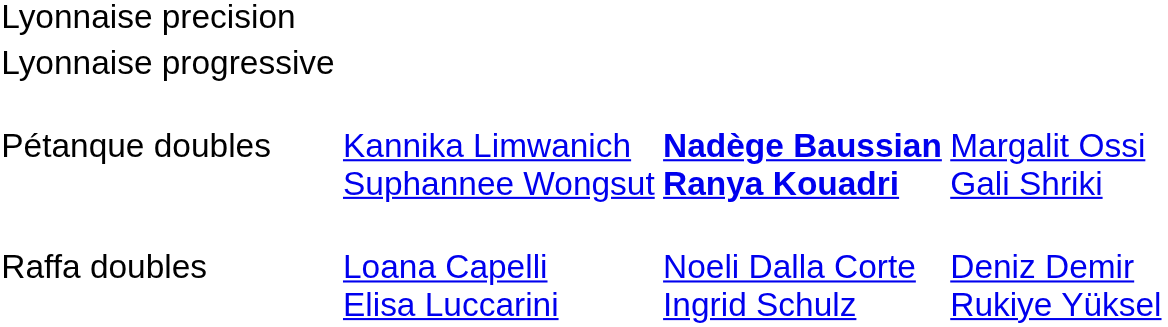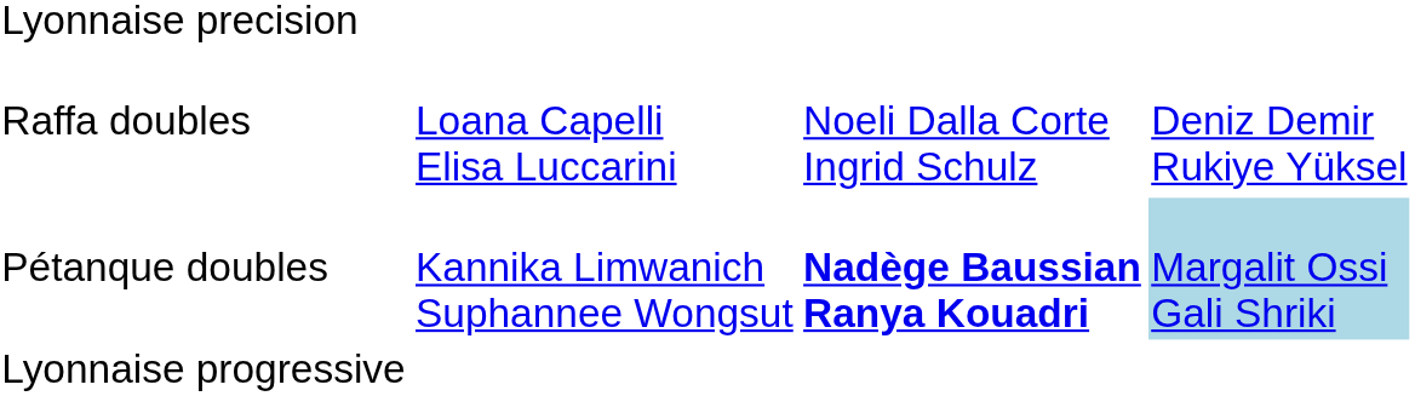rows swapped: Lyonnaise progressive <-> Raffa doubles
Pétanque doubles | column 4: no background -> lightblue background
